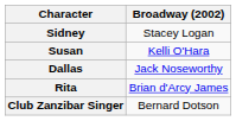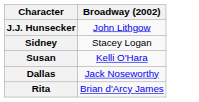+ row: J.J. Hunsecker | John Lithgow
- row: Club Zanzibar Singer | Bernard Dotson
